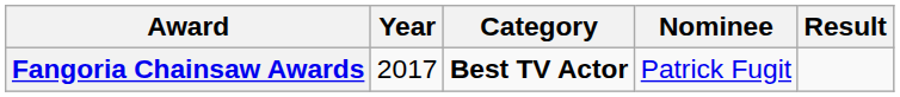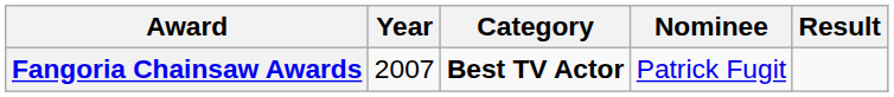Fangoria Chainsaw Awards | Year: 2017 -> 2007
